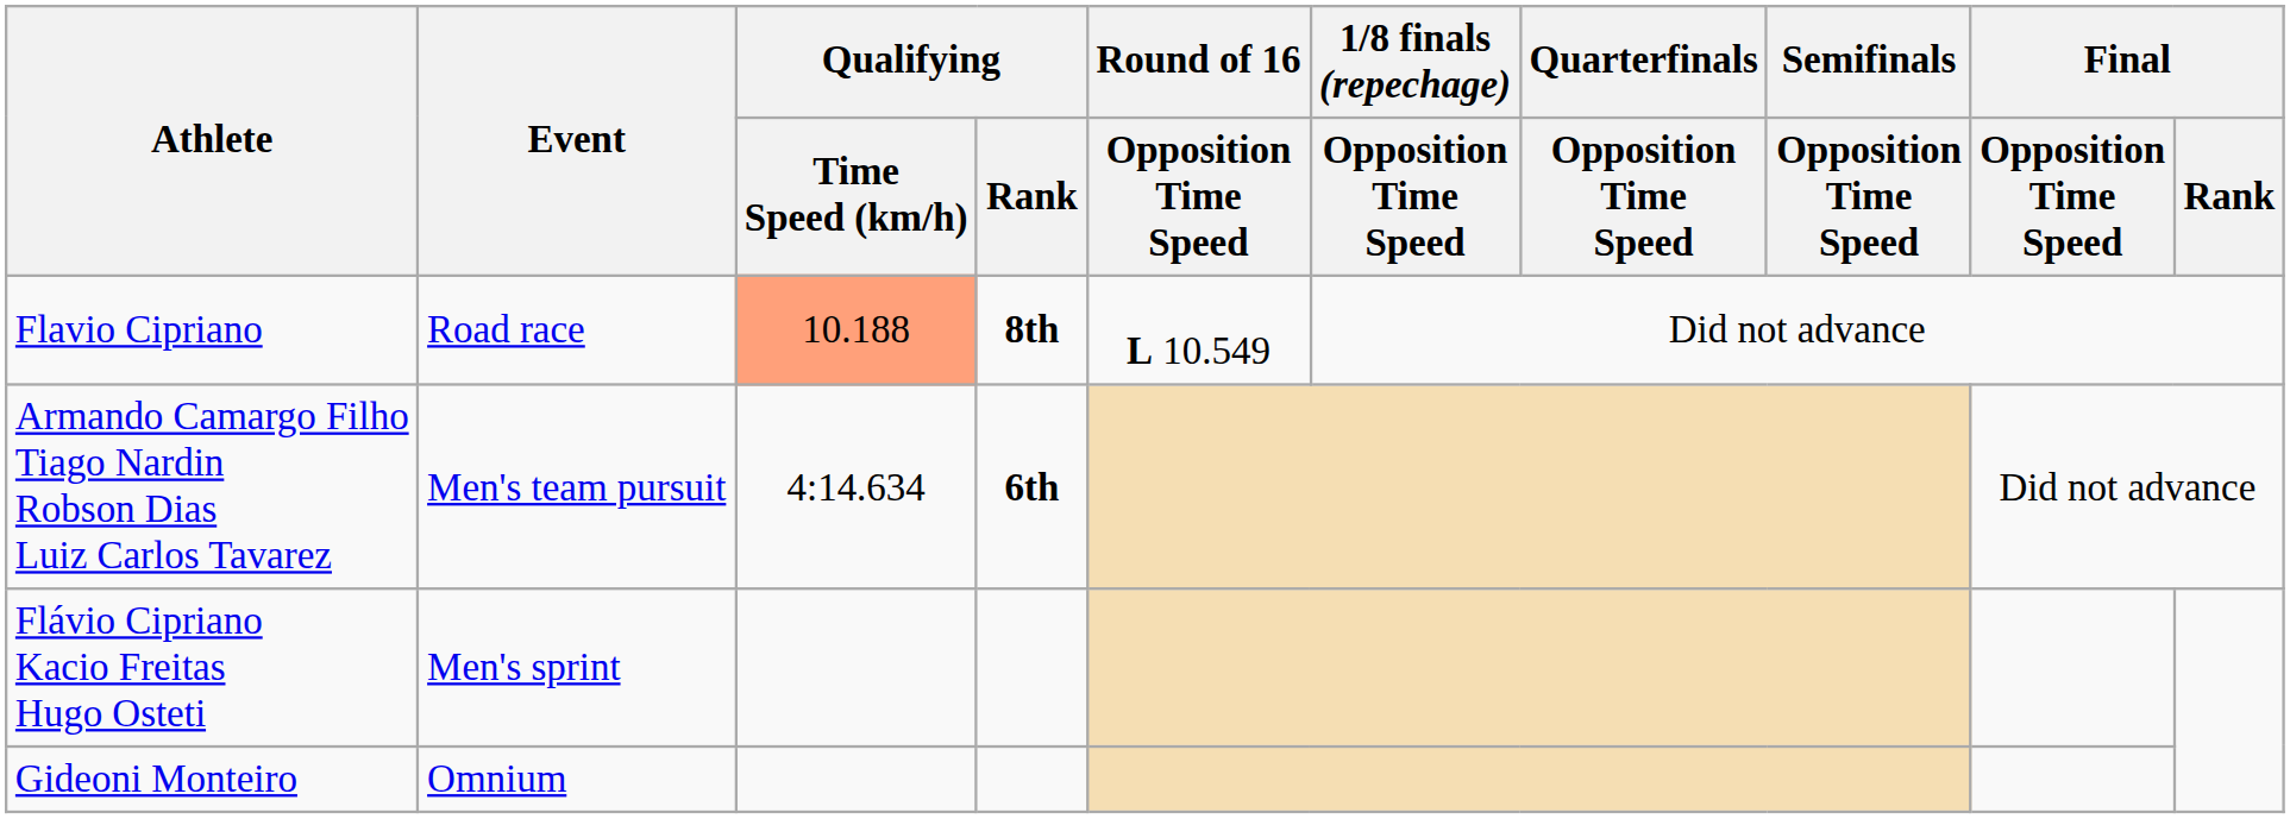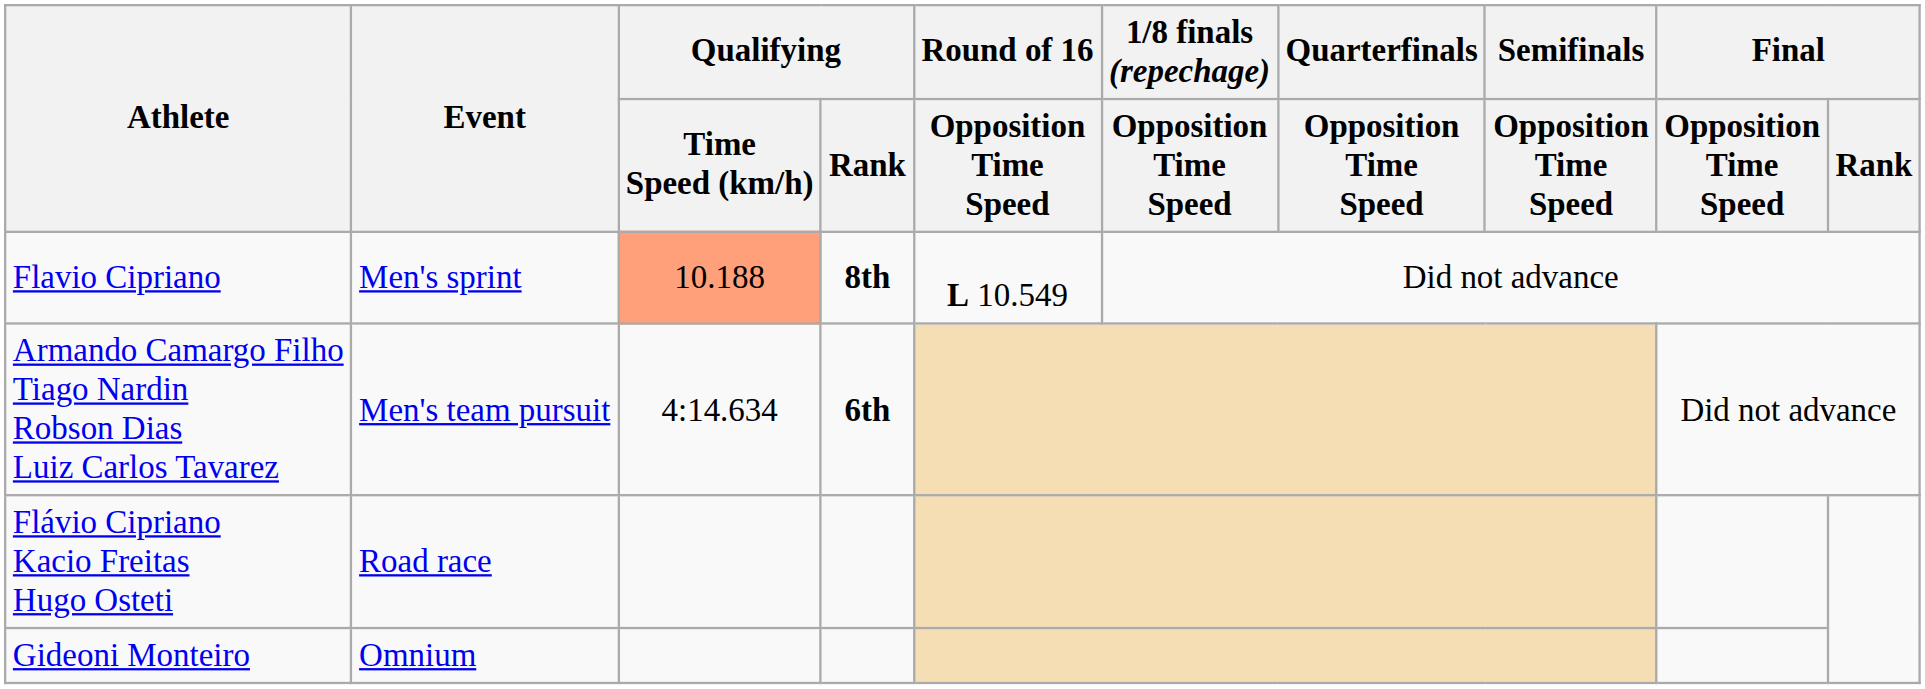Flavio Cipriano | Event: Road race -> Men's sprint
Flávio Cipriano Kacio Freitas Hugo Osteti | Event: Men's sprint -> Road race
